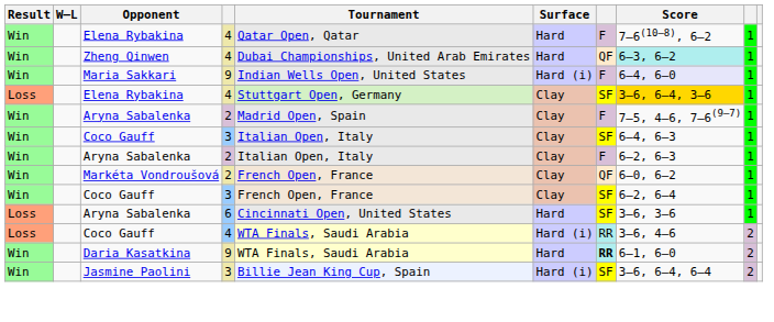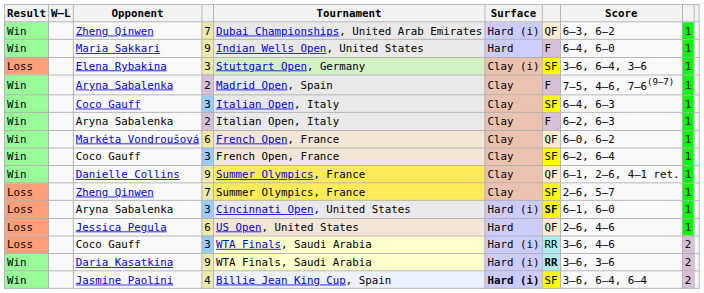- row: Win | Elena Rybakina | 4 | Qatar Open, Qatar | Hard | F | 7–6(10–8), 6–2 | 1
Win / Zheng Qinwen | column 4: 4 -> 7
Win / Zheng Qinwen | Surface: Hard -> Hard (i)
Win / Zheng Qinwen | Score: paleturquoise background -> no background
Maria Sakkari | Surface: Hard (i) -> Hard
Maria Sakkari | Score: lavender background -> no background
Loss / Elena Rybakina | column 4: 4 -> 3
Loss / Elena Rybakina | Surface: Clay -> Clay (i)
Loss / Elena Rybakina | Score: gold background -> no background
Markéta Vondroušová | column 4: 2 -> 6
+ row: Win | Danielle Collins | 9 | Summer Olympics, France | Clay | QF | 6–1, 2–6, 4–1 ret. | 1
+ row: Loss | Zheng Qinwen | 7 | Summer Olympics, France | Clay | SF | 2–6, 5–7 | 1
Loss / Aryna Sabalenka | column 4: 6 -> 3
Loss / Aryna Sabalenka | Surface: Hard -> Hard (i)
Loss / Aryna Sabalenka | column 7: normal -> bold
Loss / Aryna Sabalenka | Score: 3–6, 3–6 -> 6–1, 6–0
+ row: Loss | Jessica Pegula | 6 | US Open, United States | Hard | QF | 2–6, 4–6 | 1
Loss / Coco Gauff | column 4: 4 -> 3
Daria Kasatkina | Surface: Hard -> Hard (i)
Daria Kasatkina | Score: 6–1, 6–0 -> 3–6, 3–6
Jasmine Paolini | column 4: 3 -> 4
Jasmine Paolini | Surface: normal -> bold
